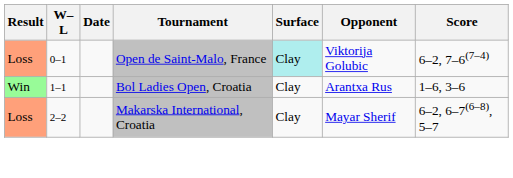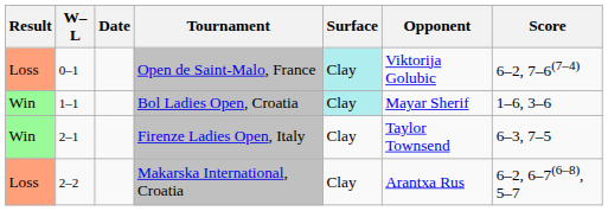Bol Ladies Open, Croatia | Surface: no background -> paleturquoise background
Bol Ladies Open, Croatia | Opponent: Arantxa Rus -> Mayar Sherif
+ row: Win | 2–1 | Firenze Ladies Open, Italy | Clay | Taylor Townsend | 6–3, 7–5
Makarska International, Croatia | Opponent: Mayar Sherif -> Arantxa Rus
